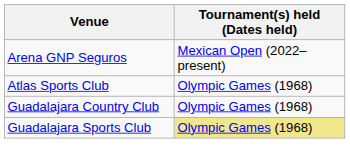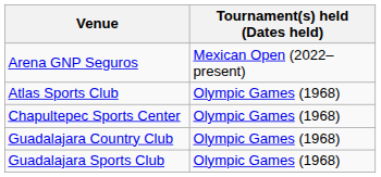+ row: Chapultepec Sports Center | Olympic Games (1968)
Guadalajara Sports Club | Tournament(s) held (Dates held): khaki background -> no background
